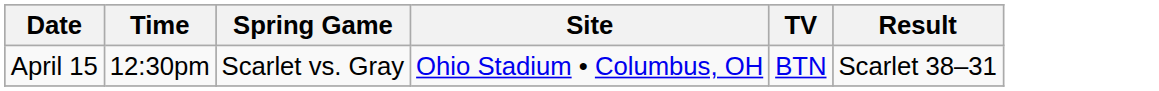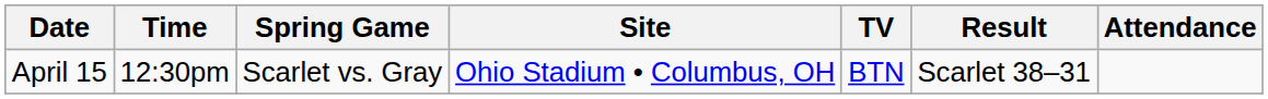+ column: Attendance
